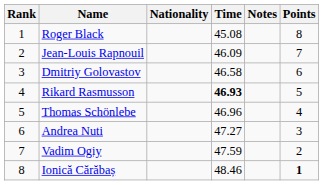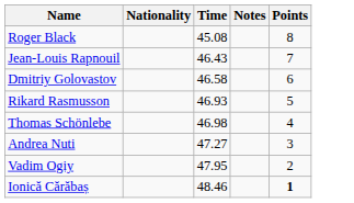- column: Rank | 1 | 2 | 3 | 4 | 5 | 6 | 7 | 8
Jean-Louis Rapnouil | Time: 46.09 -> 46.43
Rikard Rasmusson | Time: bold -> normal
Thomas Schönlebe | Time: 46.96 -> 46.98
Vadim Ogiy | Time: 47.59 -> 47.95
